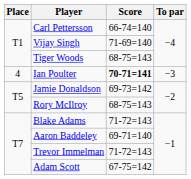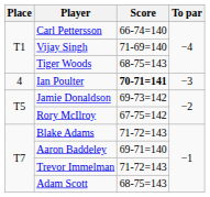Rory McIlroy | Score: 68-75=143 -> 67-75=142
Adam Scott | Score: 67-75=142 -> 68-75=143
